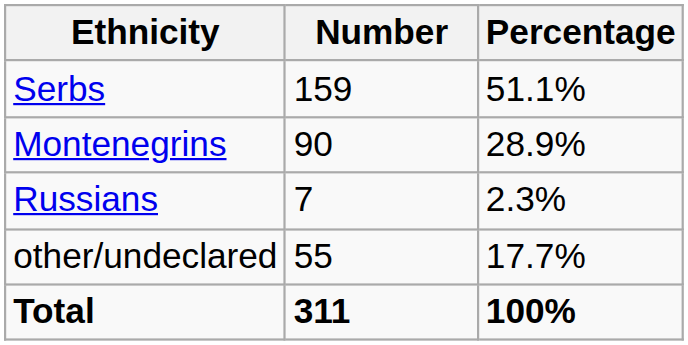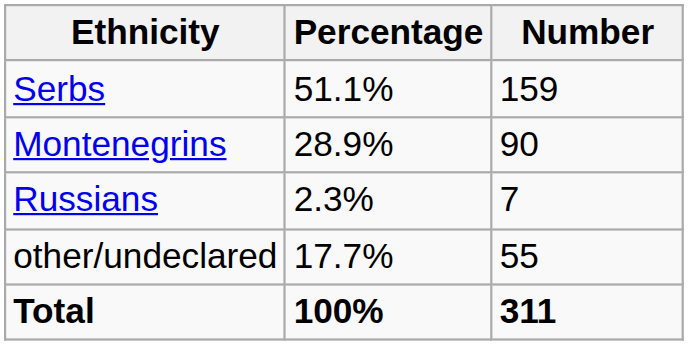columns swapped: Number <-> Percentage
